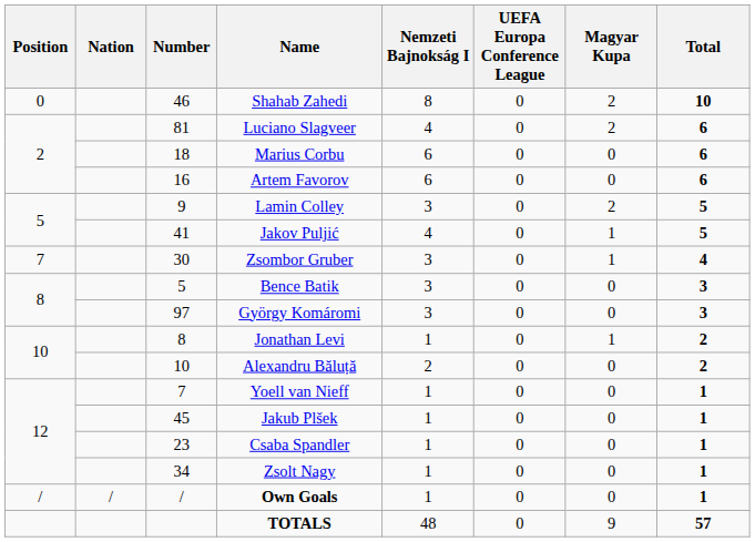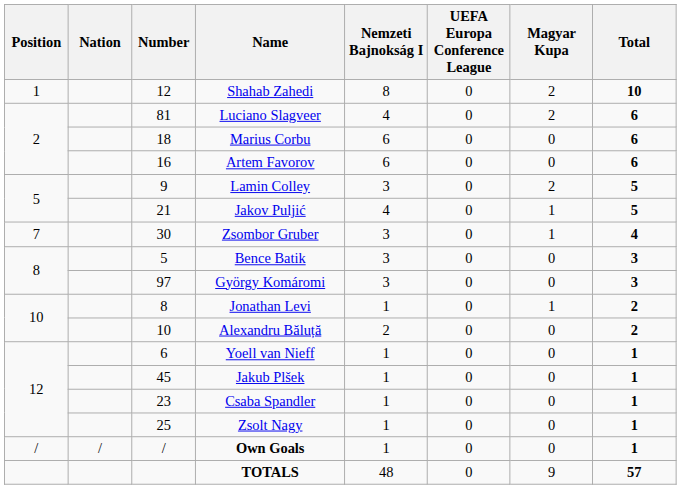Shahab Zahedi | Position: 0 -> 1
Shahab Zahedi | Number: 46 -> 12
Jakov Puljić | Number: 41 -> 21
Yoell van Nieff | Number: 7 -> 6
Zsolt Nagy | Number: 34 -> 25
